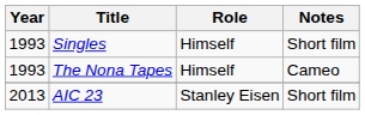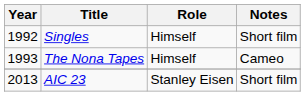Singles | Year: 1993 -> 1992
